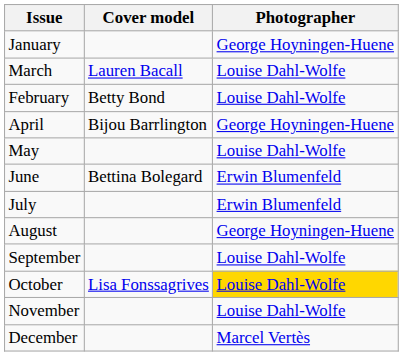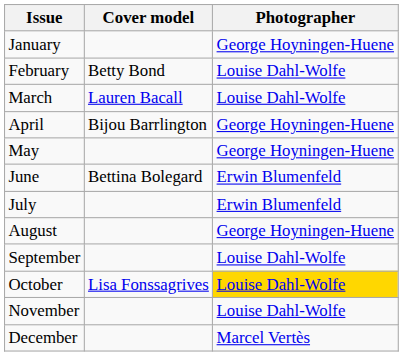rows swapped: February <-> March
May | Photographer: Louise Dahl-Wolfe -> George Hoyningen-Huene
